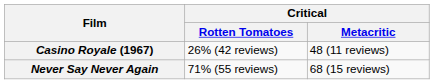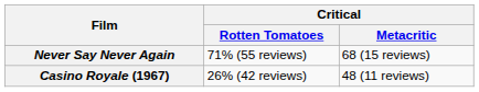rows swapped: Casino Royale (1967) <-> Never Say Never Again
